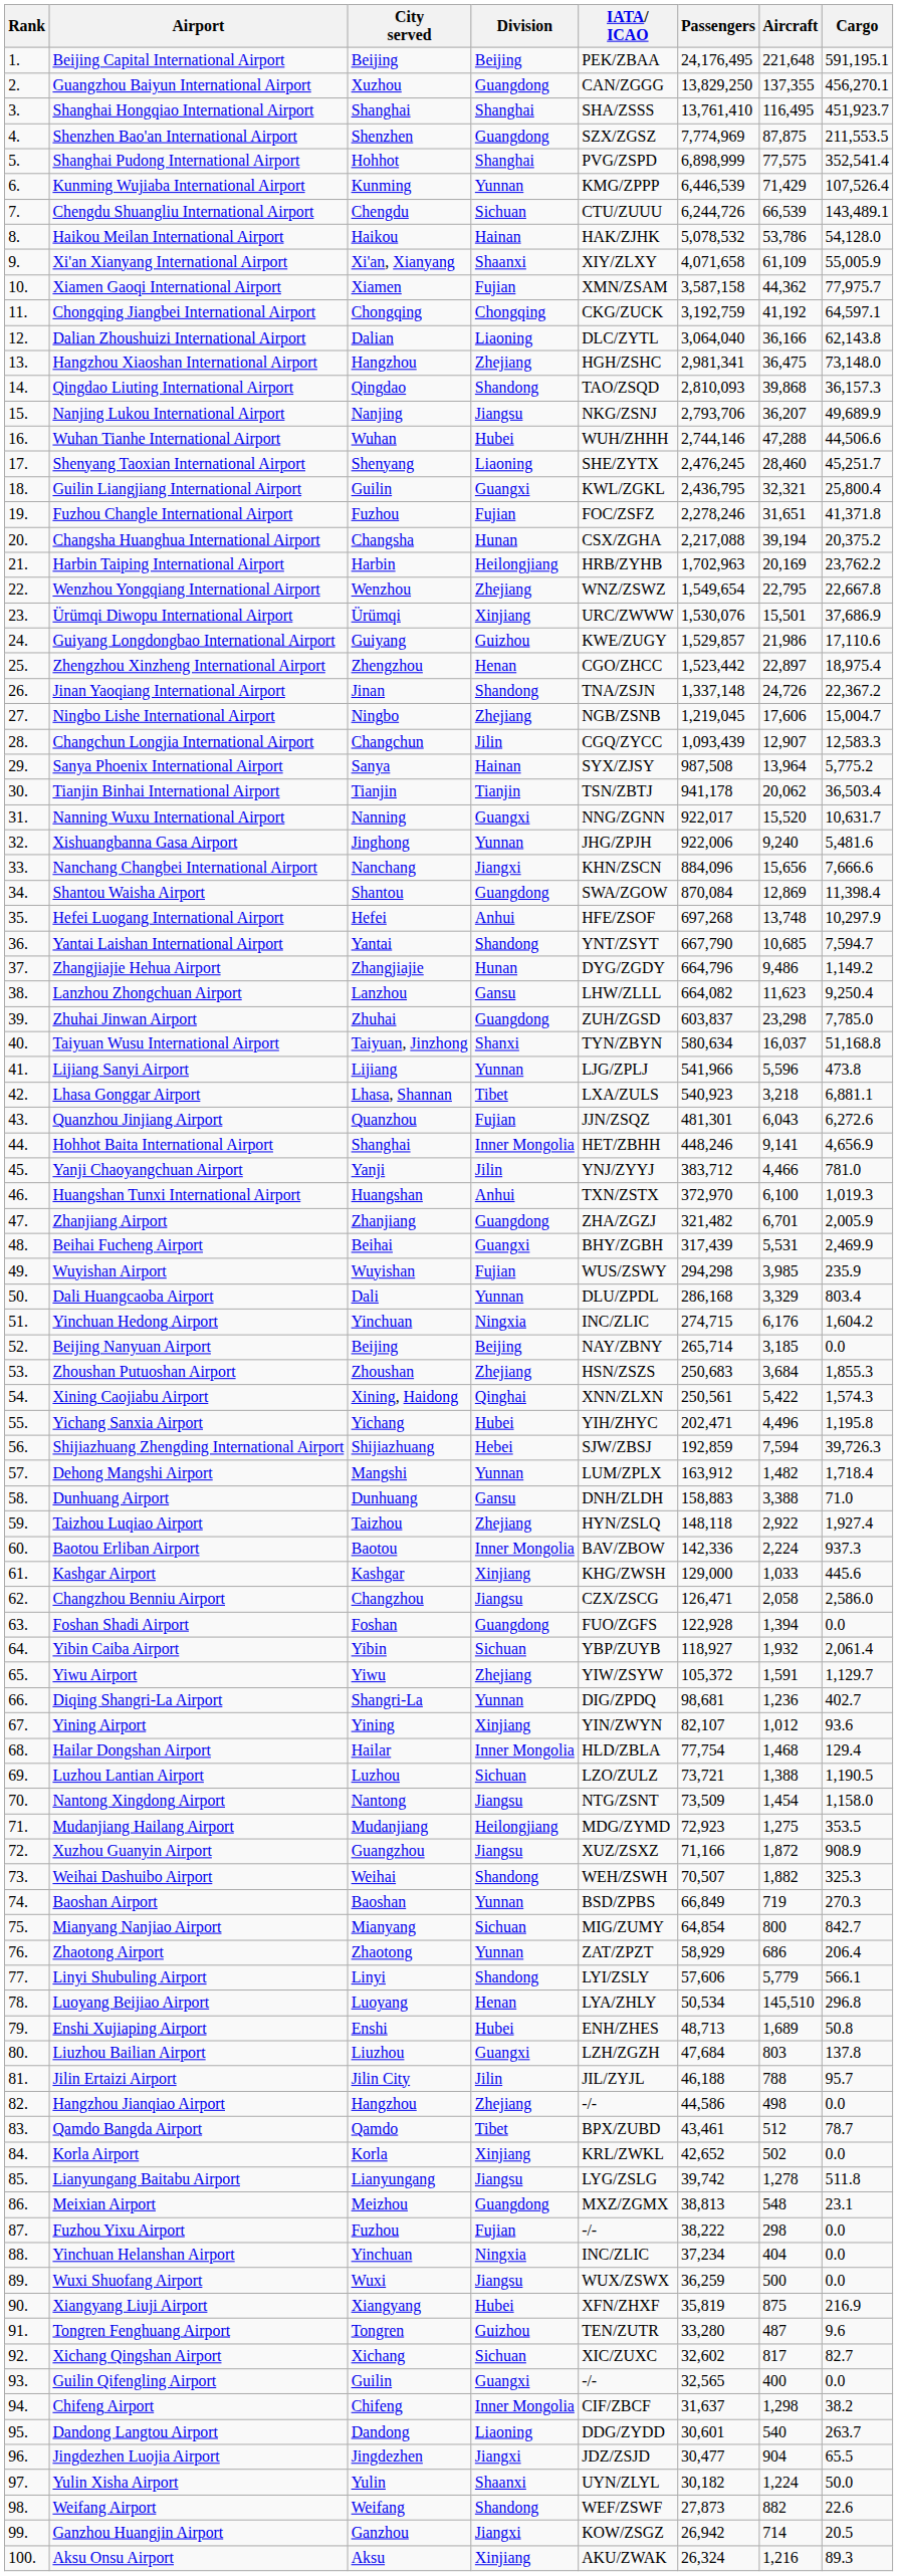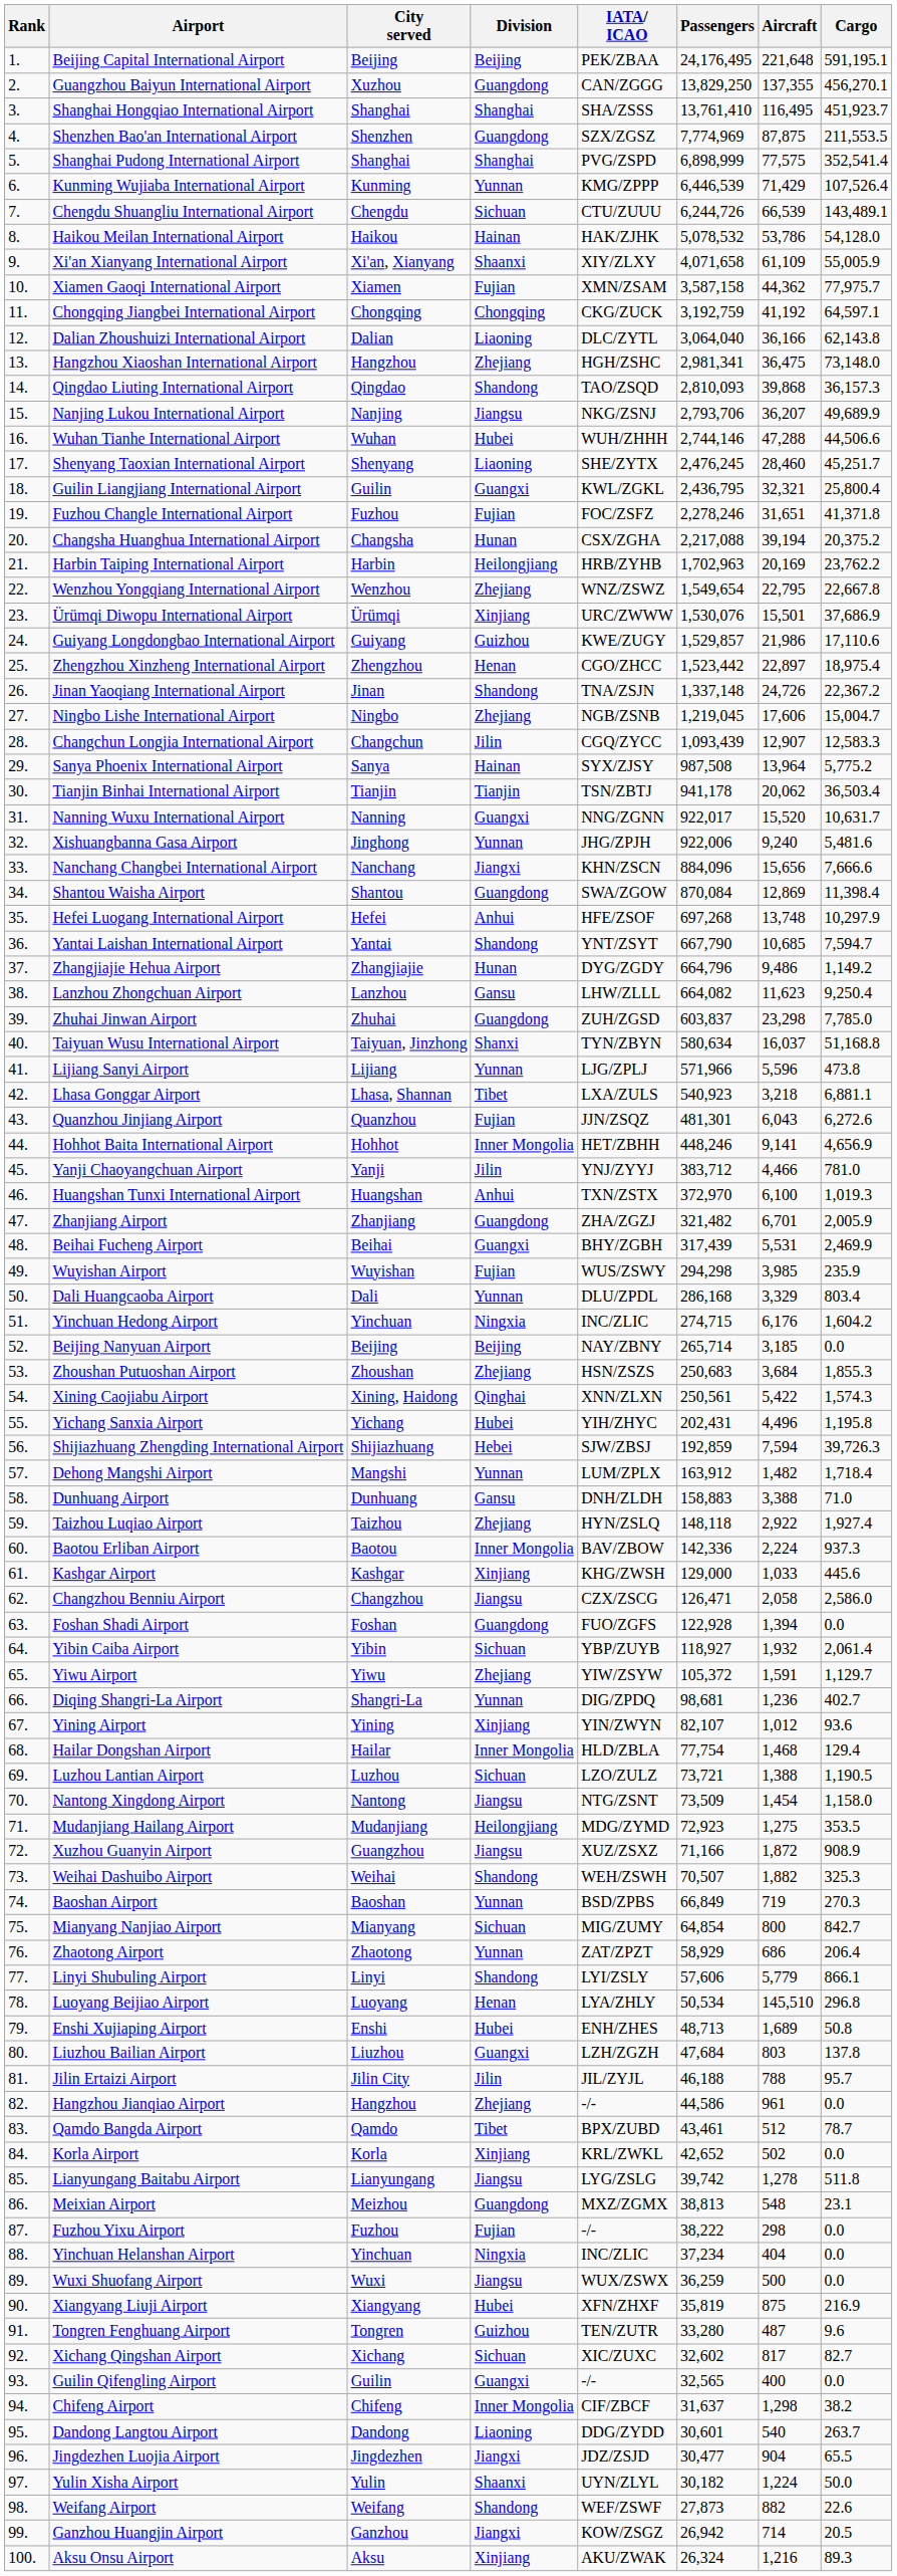Shanghai Pudong International Airport | City served: Hohhot -> Shanghai
Lijiang Sanyi Airport | Passengers: 541,966 -> 571,966
Hohhot Baita International Airport | City served: Shanghai -> Hohhot
Yichang Sanxia Airport | Passengers: 202,471 -> 202,431
Linyi Shubuling Airport | Cargo: 566.1 -> 866.1
Hangzhou Jianqiao Airport | Aircraft: 498 -> 961
